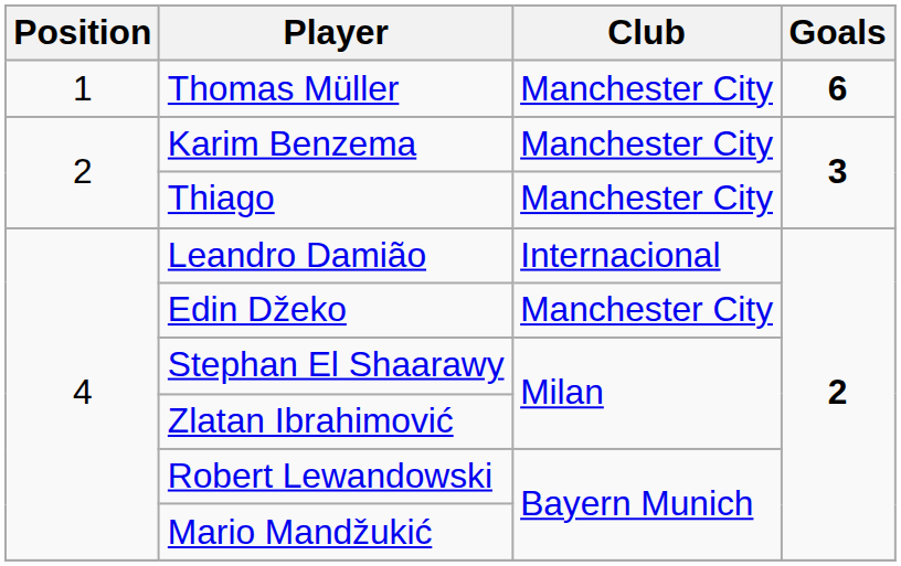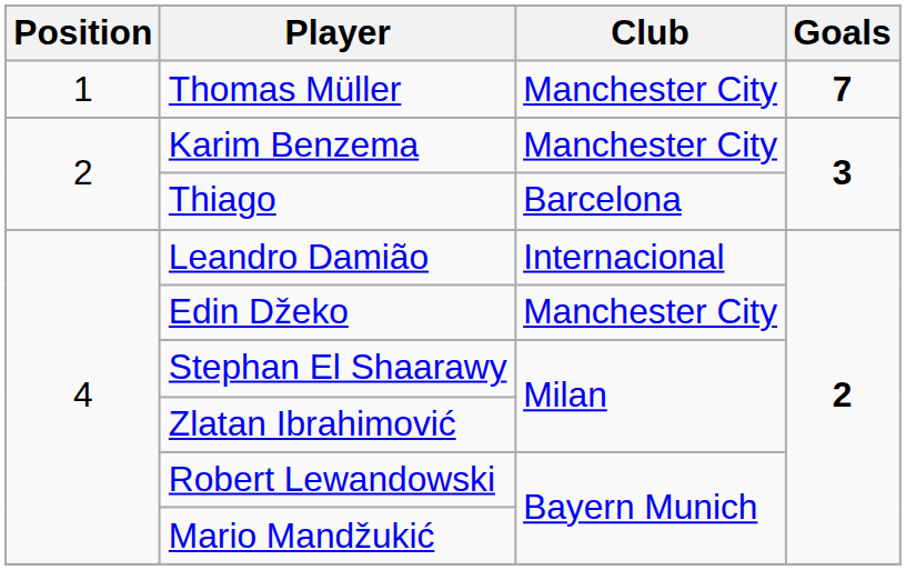Thomas Müller | Goals: 6 -> 7
Thiago | Club: Manchester City -> Barcelona
